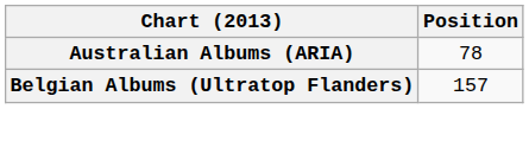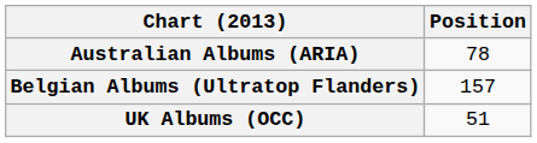+ row: UK Albums (OCC) | 51
